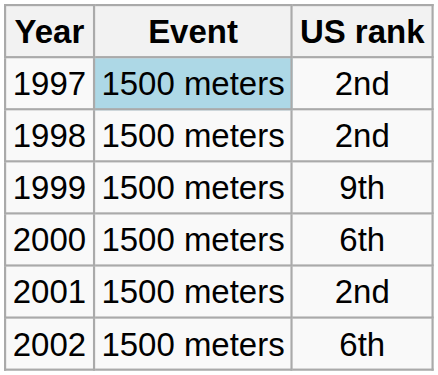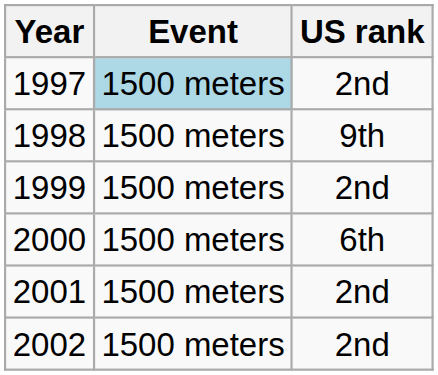1998 | US rank: 2nd -> 9th
1999 | US rank: 9th -> 2nd
2002 | US rank: 6th -> 2nd
